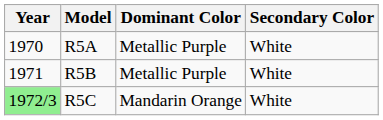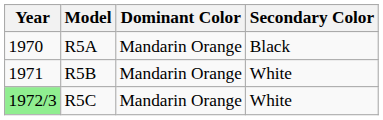R5A | Dominant Color: Metallic Purple -> Mandarin Orange
R5A | Secondary Color: White -> Black
R5B | Dominant Color: Metallic Purple -> Mandarin Orange
